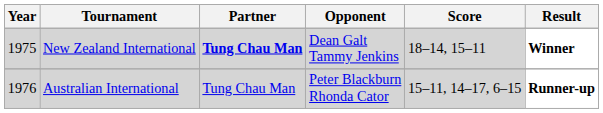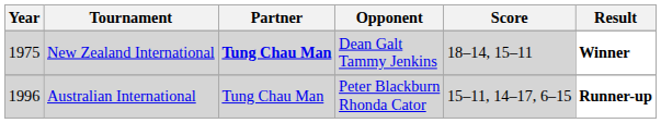Australian International | Year: 1976 -> 1996
